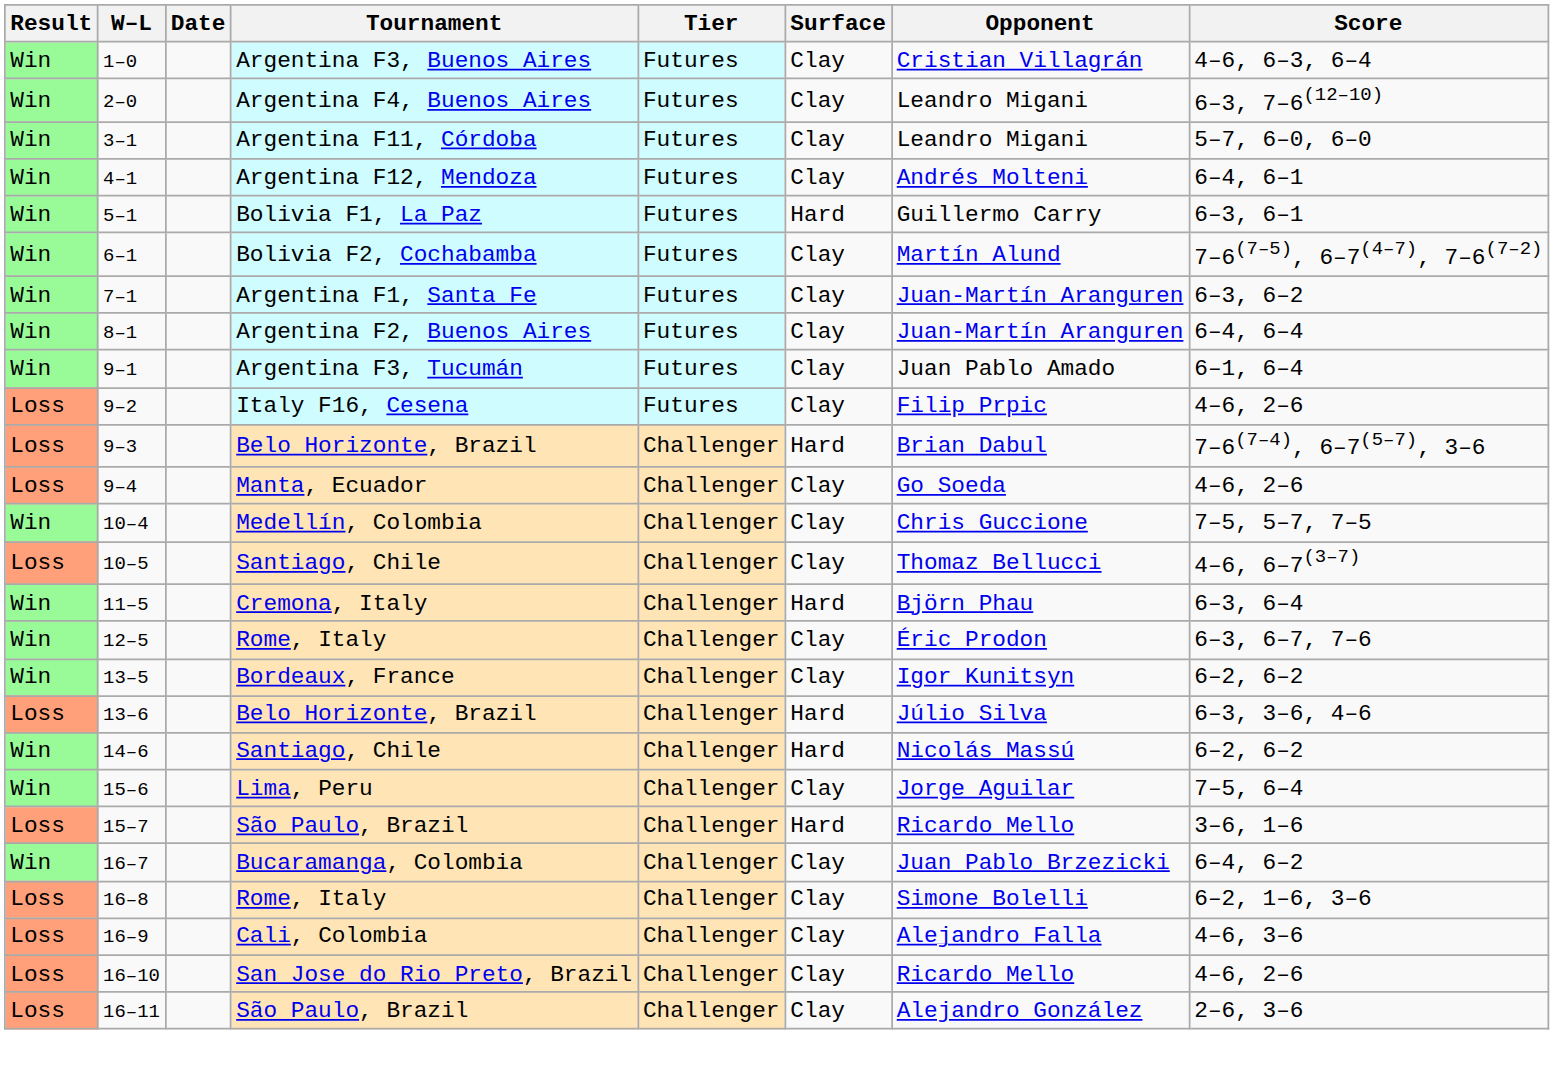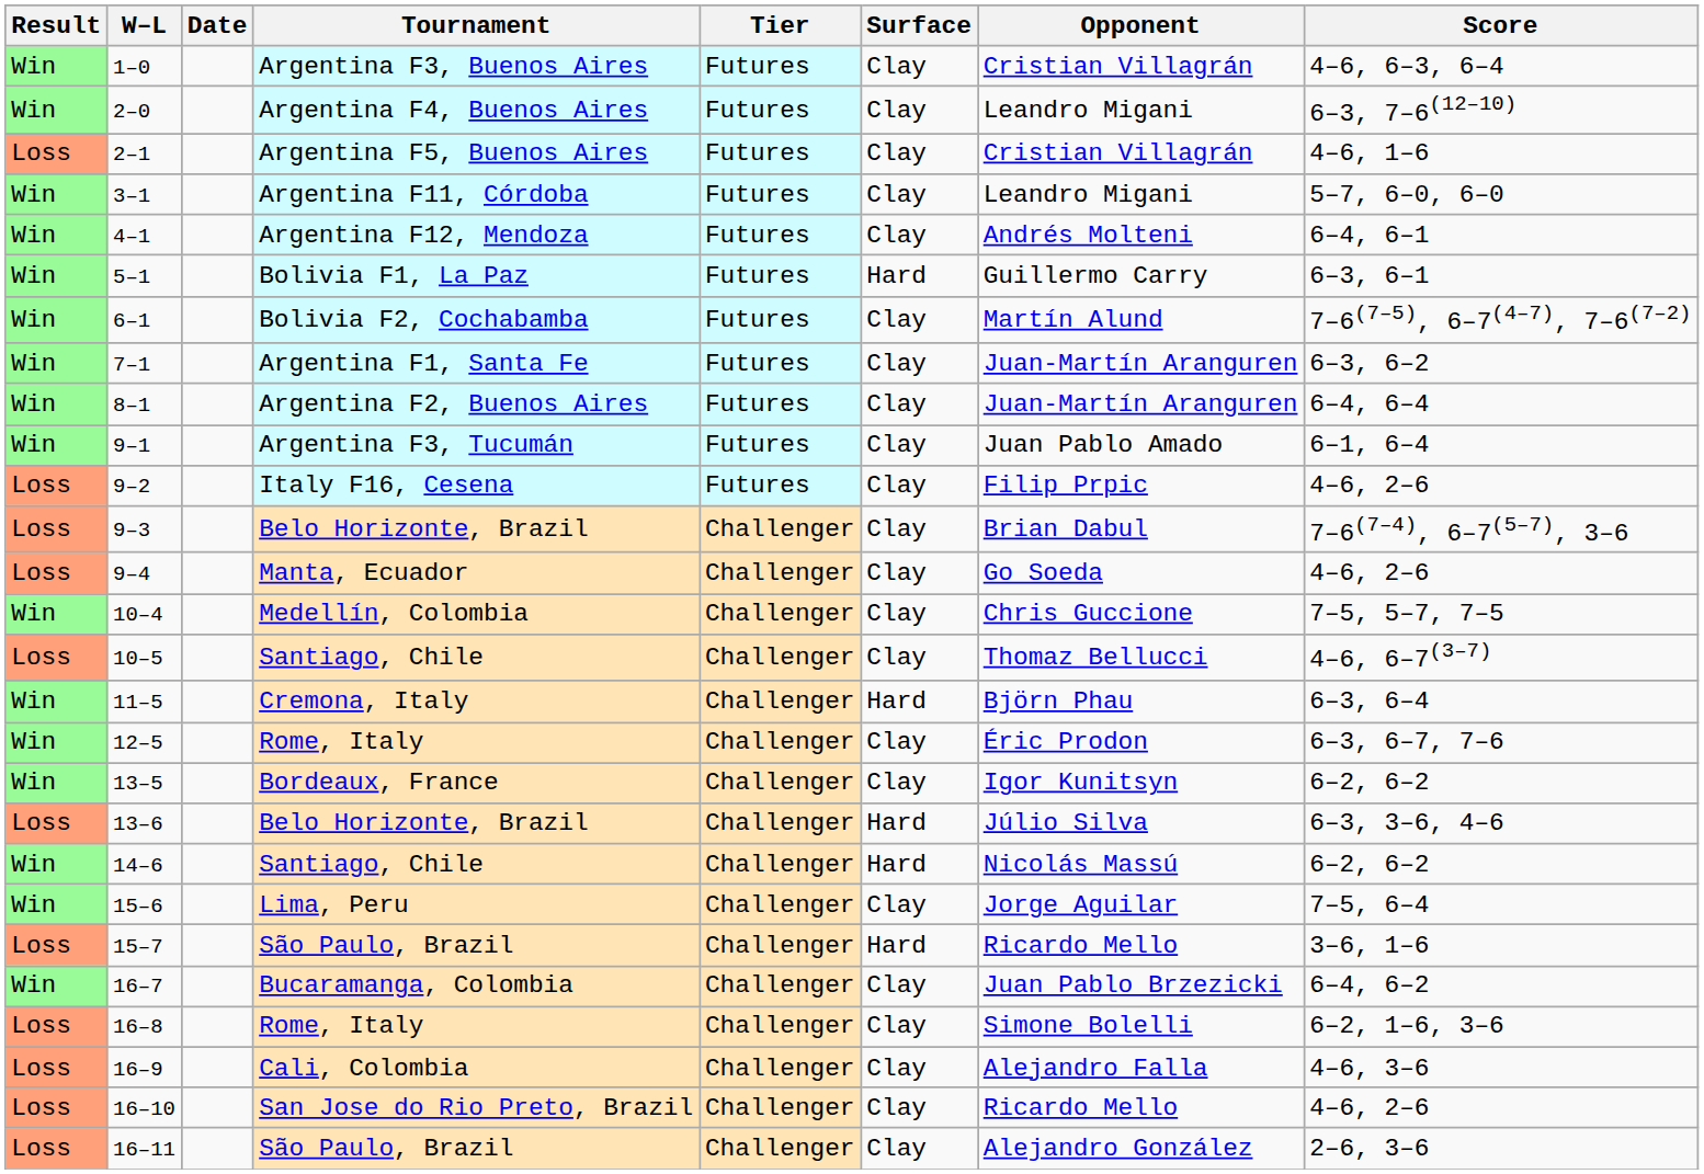+ row: Loss | 2–1 | Argentina F5, Buenos Aires | Futures | Clay | Cristian Villagrán | 4–6, 1–6
9–3 | Surface: Hard -> Clay
